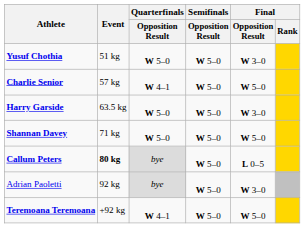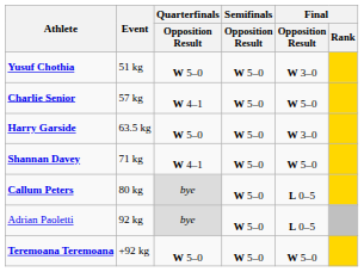Shannan Davey | Quarterfinals / Opposition Result: W 5–0 -> W 4–1
Callum Peters | Event: bold -> normal
Adrian Paoletti | Final / Opposition Result: W 3–0 -> L 0–5
Teremoana Teremoana | Quarterfinals / Opposition Result: W 4–1 -> W 5–0
